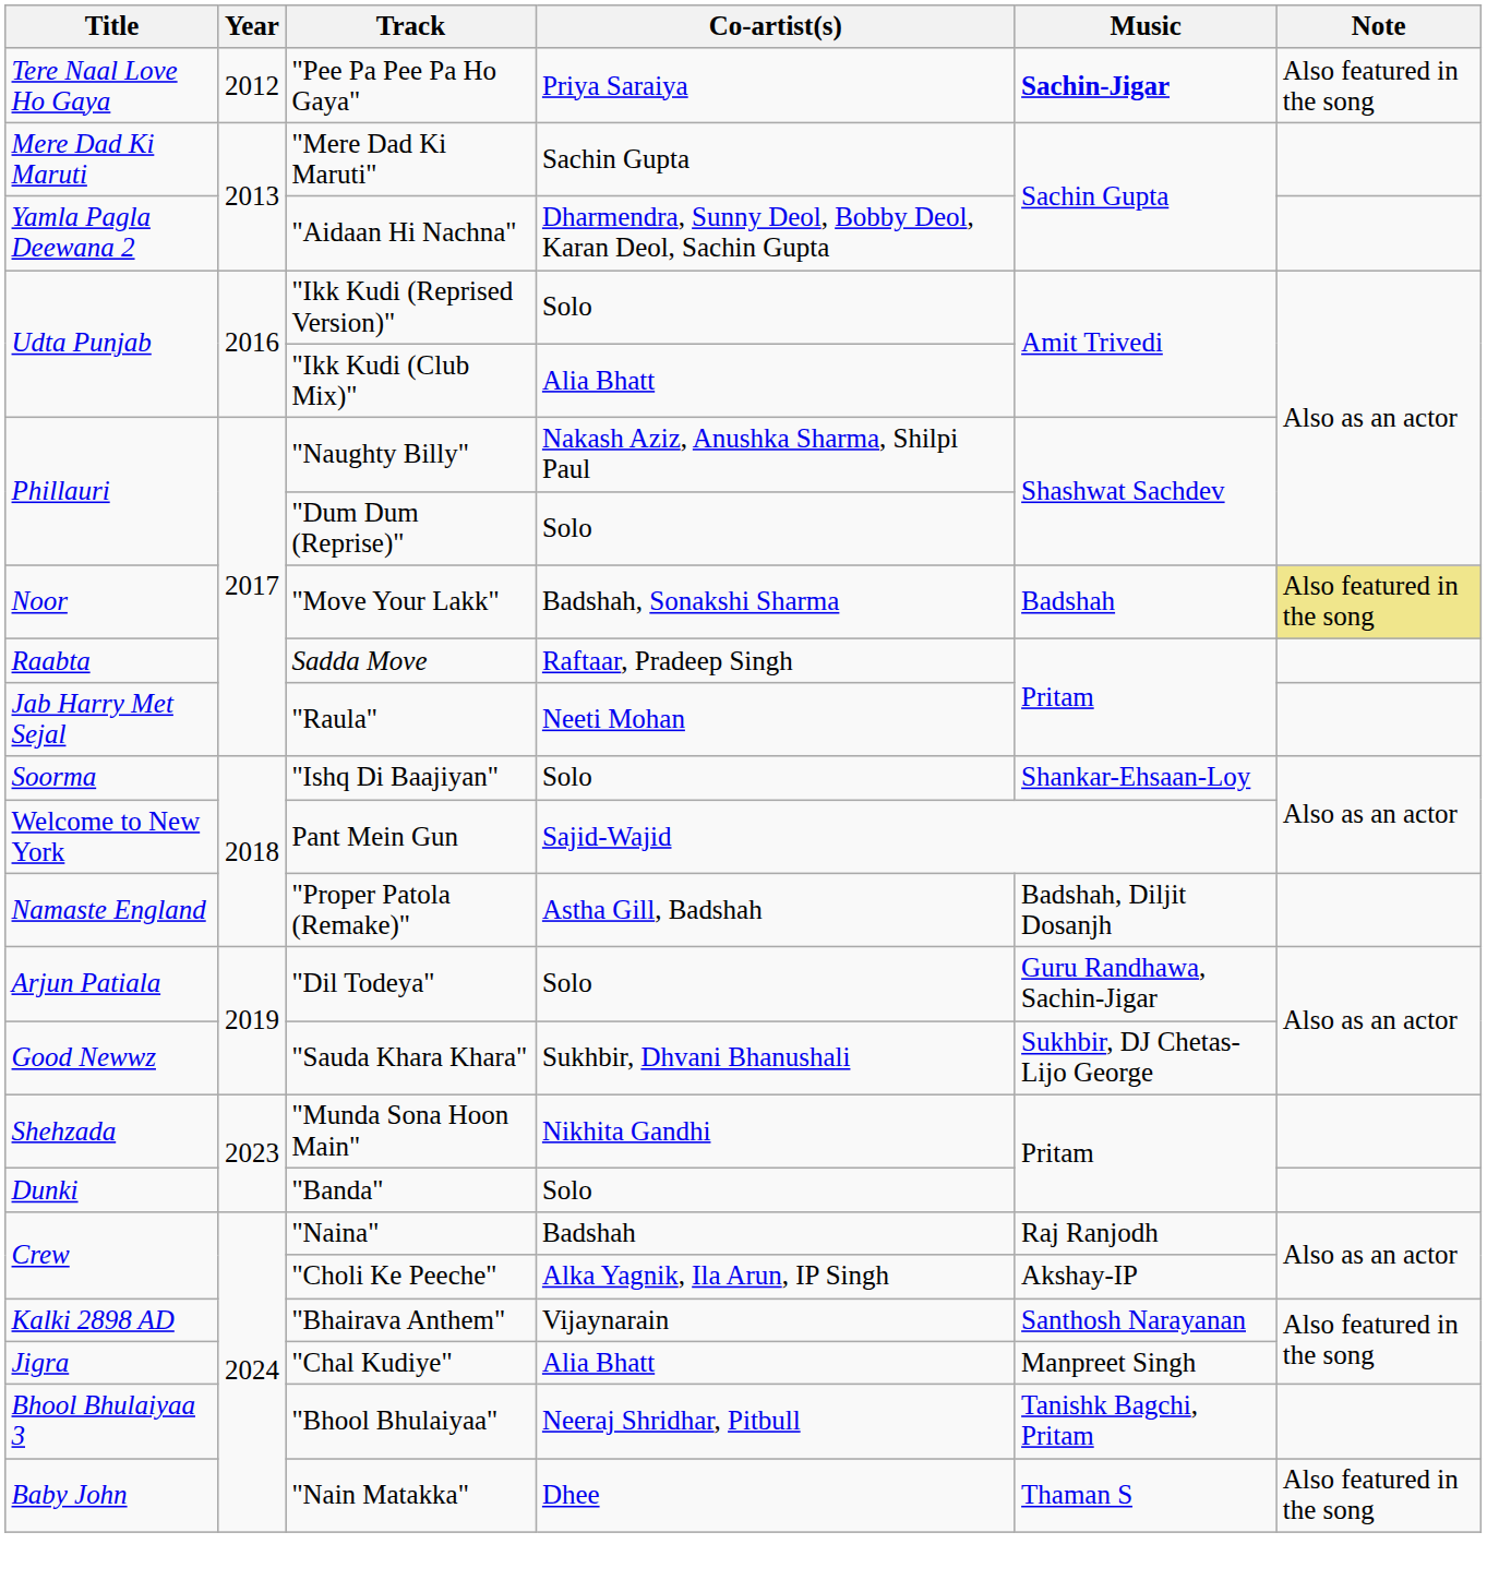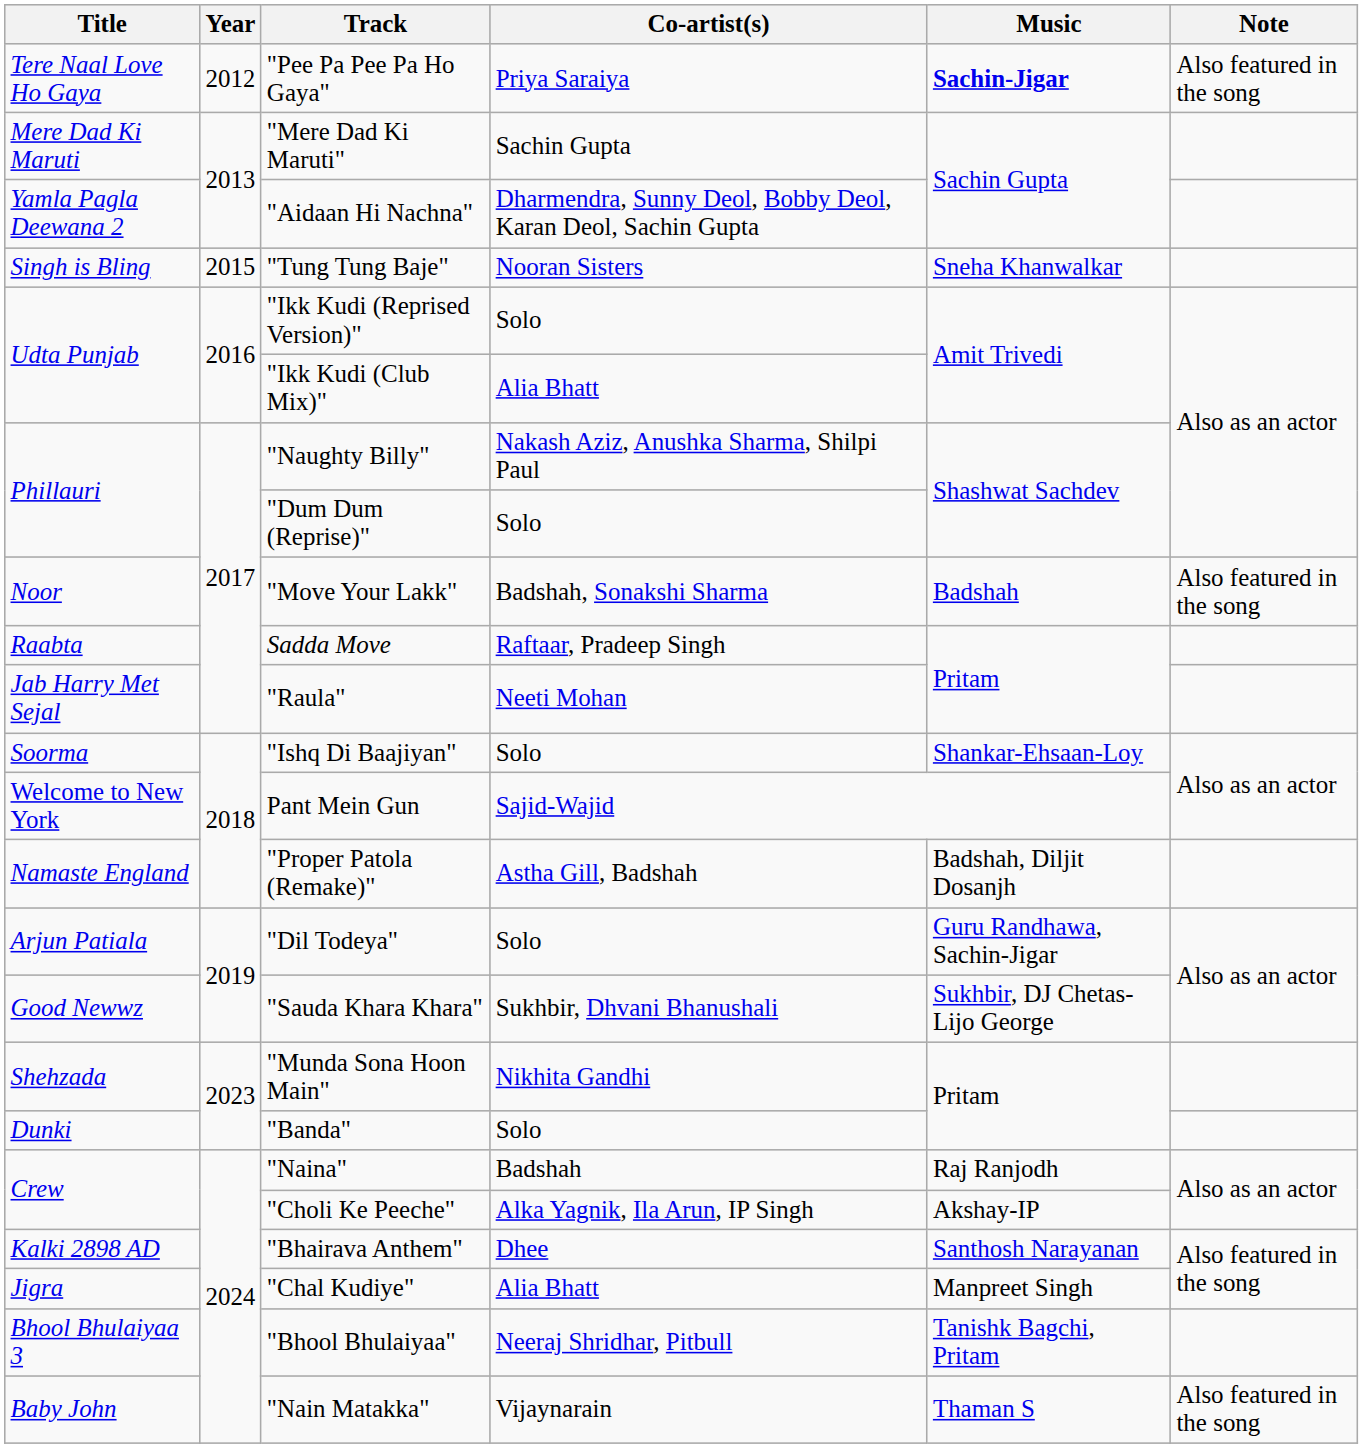+ row: Singh is Bling | 2015 | "Tung Tung Baje" | Nooran Sisters | Sneha Khanwalkar
"Move Your Lakk" | Note: khaki background -> no background
"Bhairava Anthem" | Co-artist(s): Vijaynarain -> Dhee
"Nain Matakka" | Co-artist(s): Dhee -> Vijaynarain
